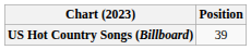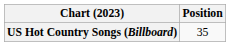US Hot Country Songs (Billboard) | Position: 39 -> 35
